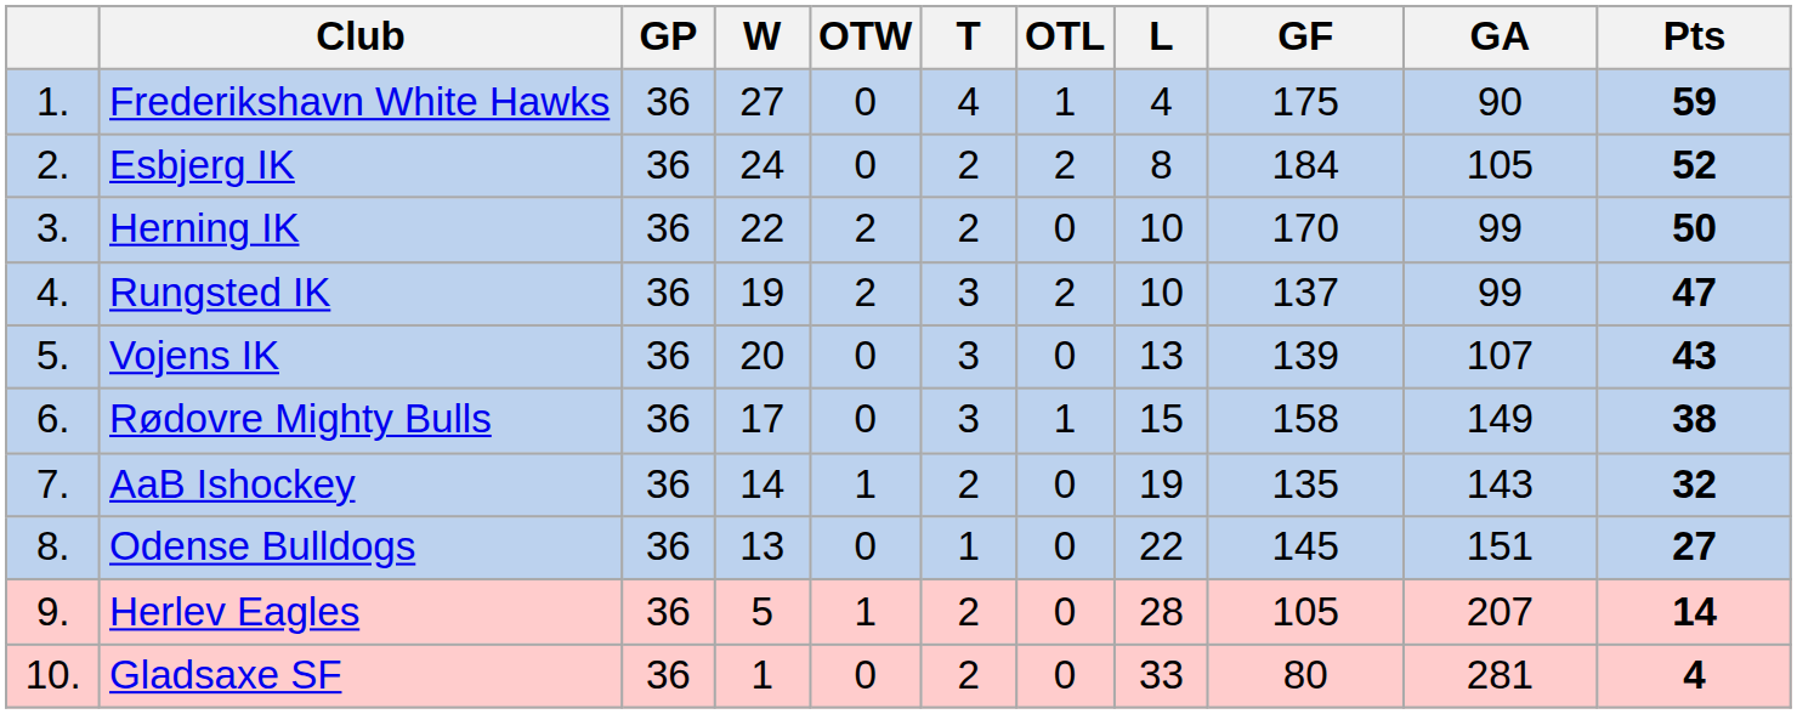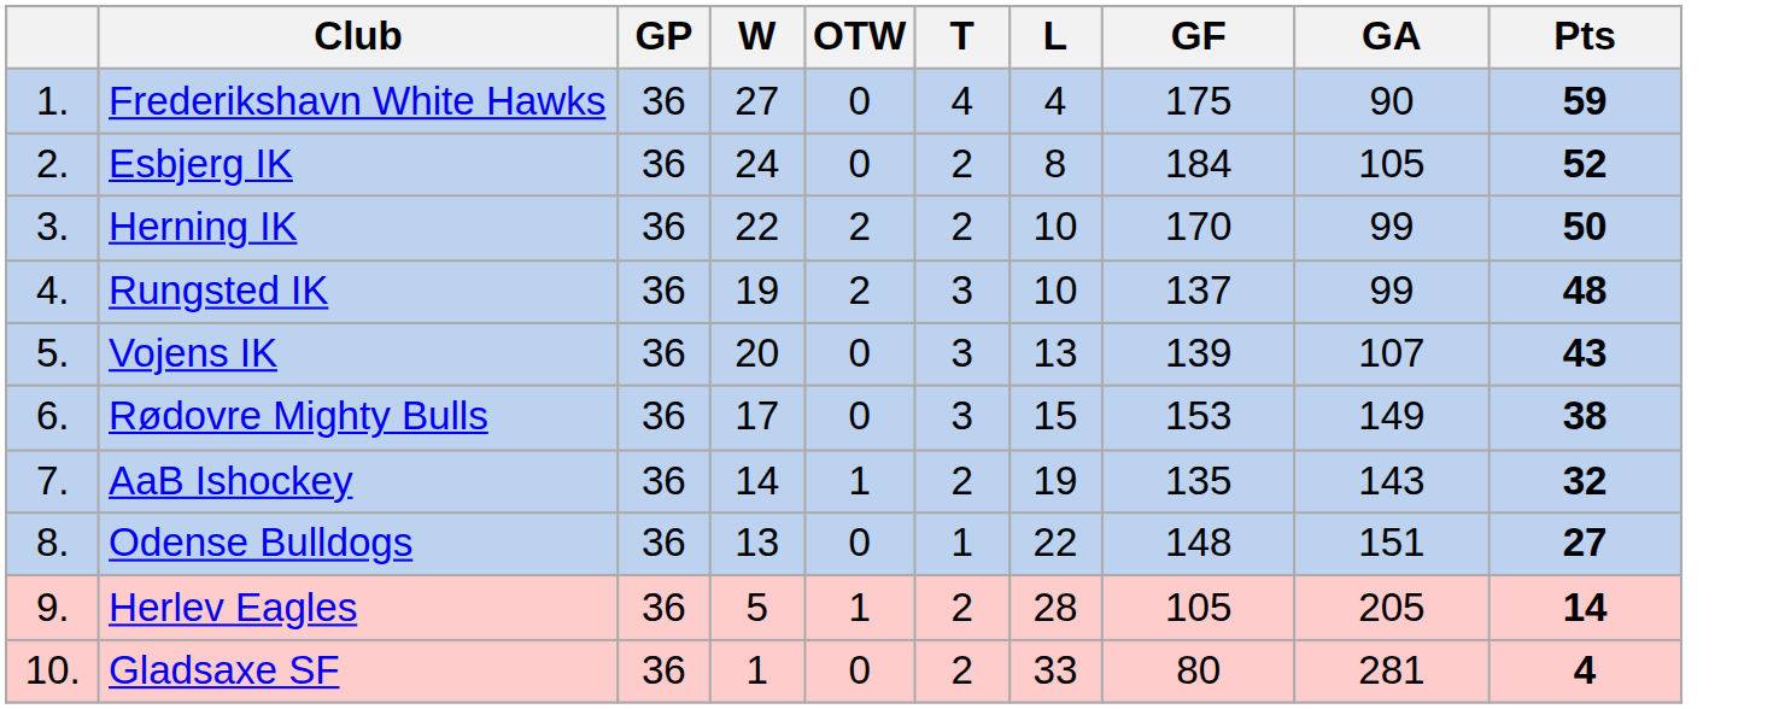- column: OTL | 1 | 2 | 0 | 2 | 0 | 1 | 0 | 0 | 0 | 0
Rungsted IK | Pts: 47 -> 48
Rødovre Mighty Bulls | GF: 158 -> 153
Odense Bulldogs | GF: 145 -> 148
Herlev Eagles | GA: 207 -> 205
